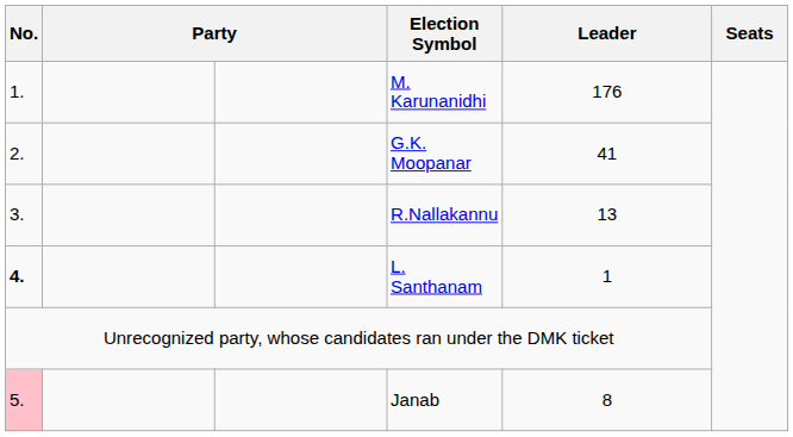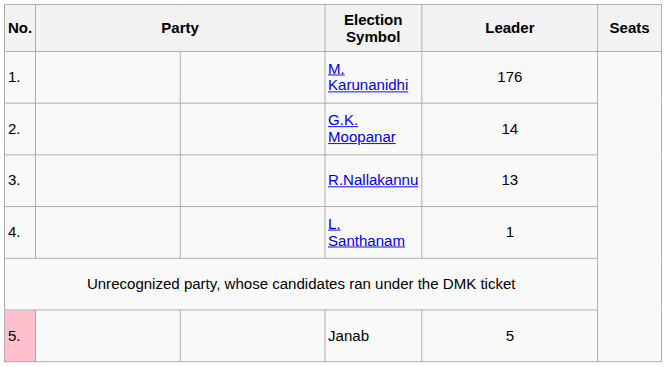G.K. Moopanar | Leader: 41 -> 14
L. Santhanam | No.: bold -> normal
Janab | Leader: 8 -> 5
